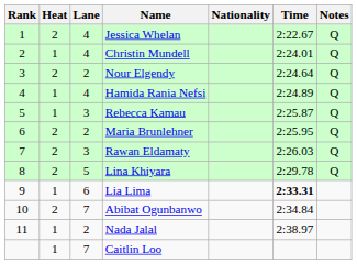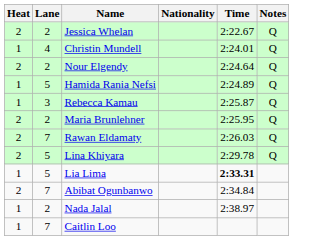- column: Rank | 1 | 2 | 3 | 4 | 5 | 6 | 7 | 8 | 9 | 10 | 11
Jessica Whelan | Lane: 4 -> 2
Hamida Rania Nefsi | Lane: 4 -> 5
Rawan Eldamaty | Lane: 3 -> 7
Lia Lima | Lane: 6 -> 5
